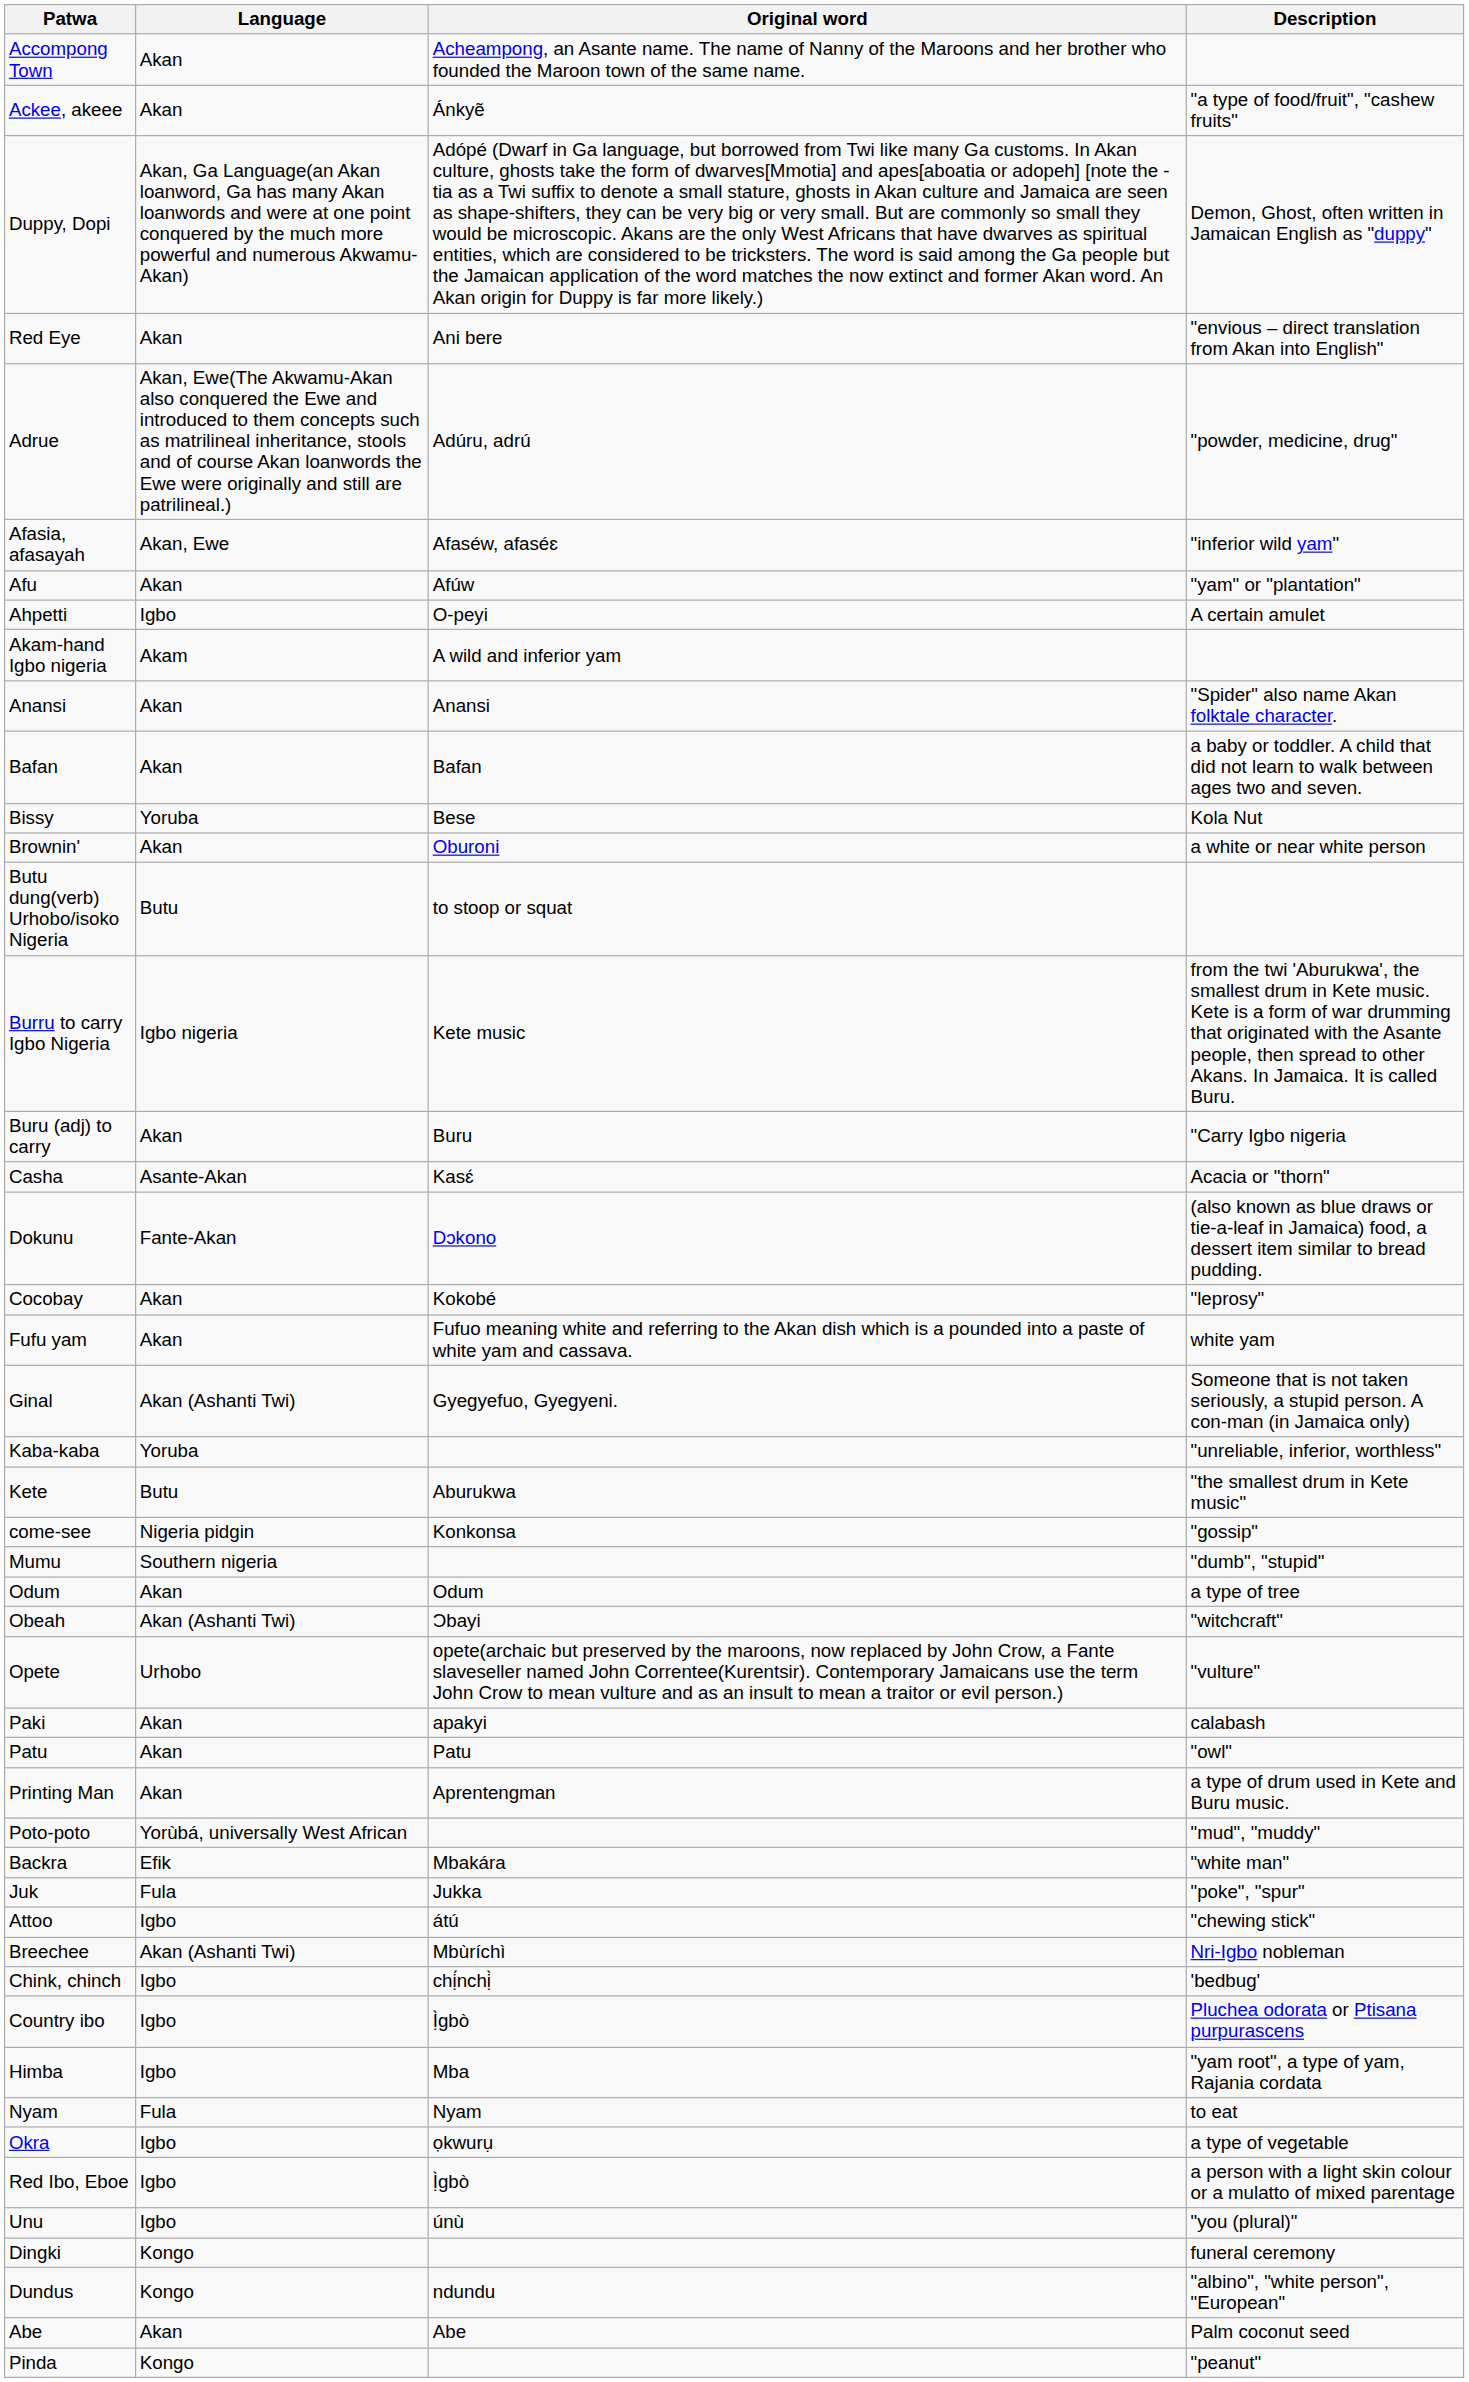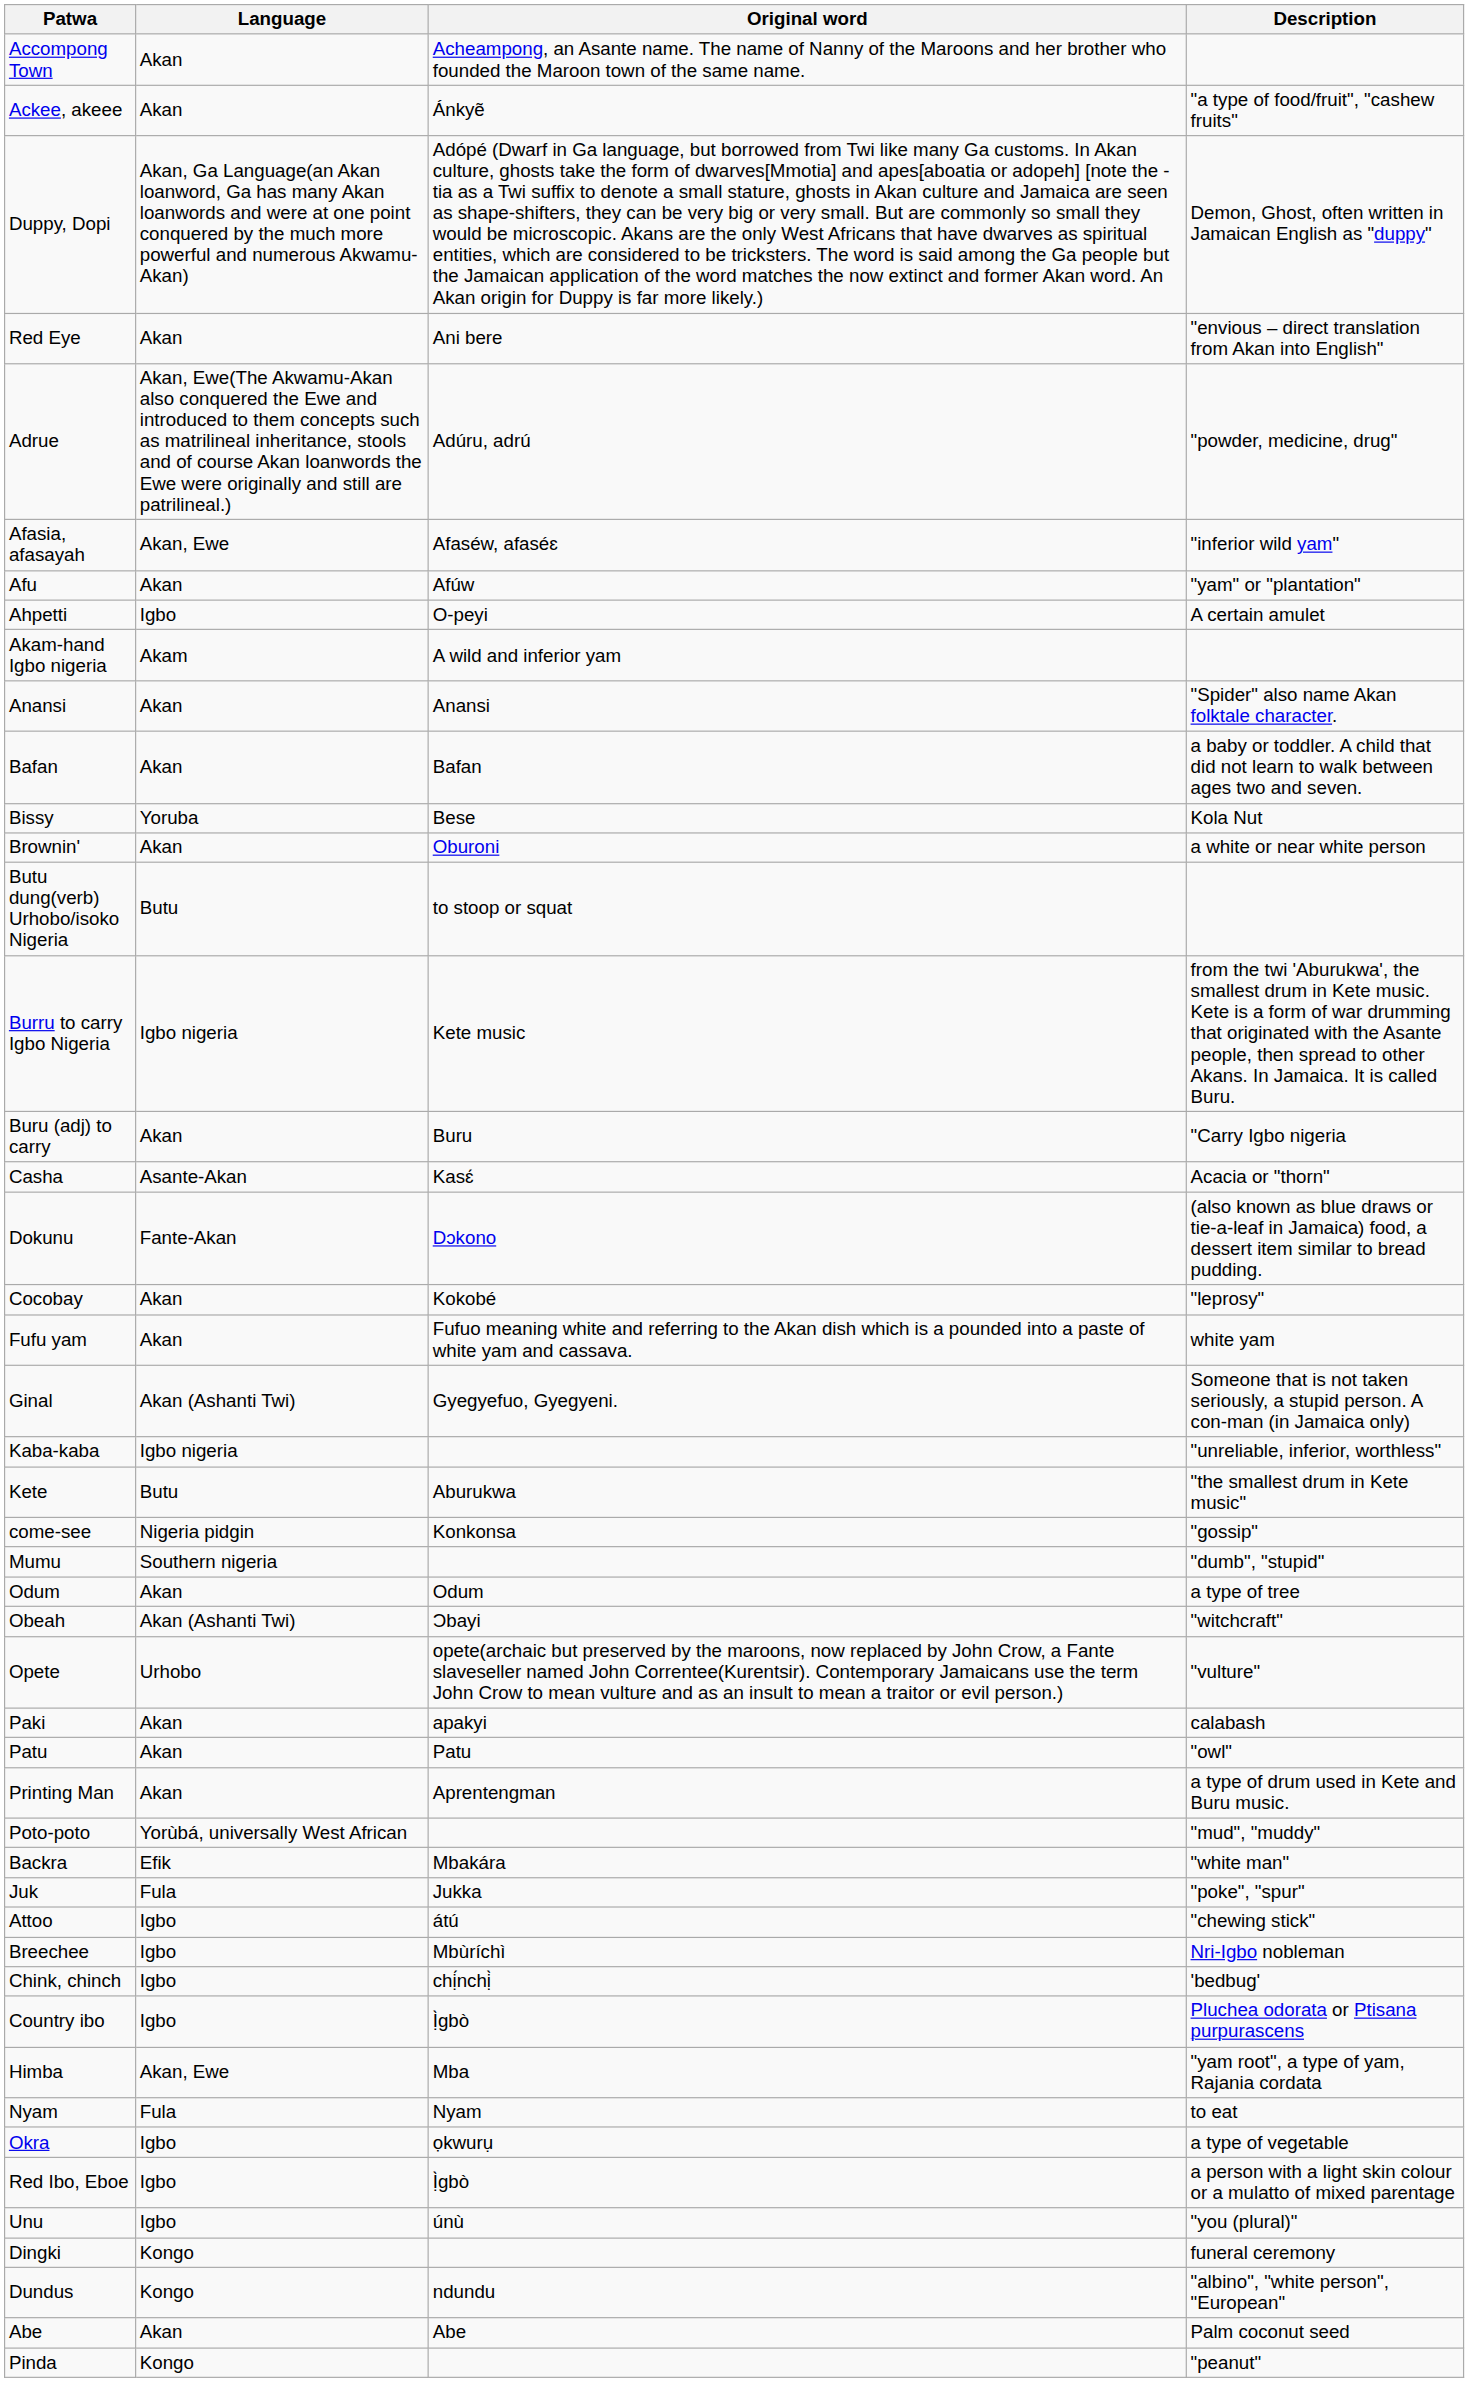Kaba-kaba | Language: Yoruba -> Igbo nigeria
Breechee | Language: Akan (Ashanti Twi) -> Igbo
Himba | Language: Igbo -> Akan, Ewe
